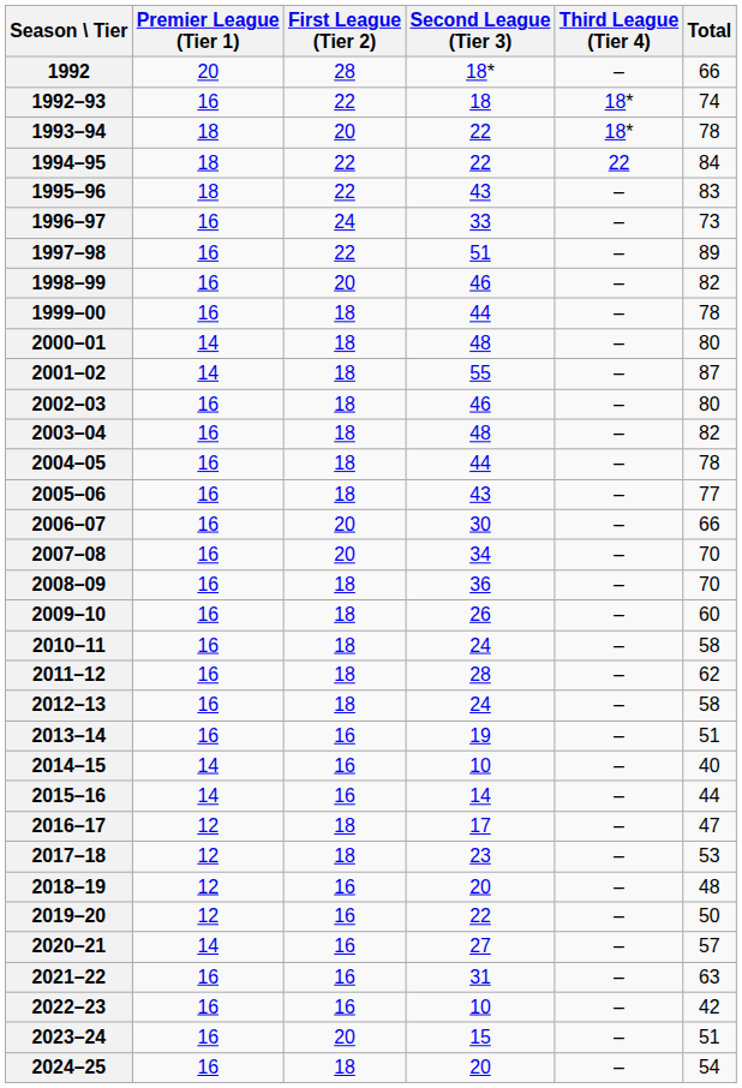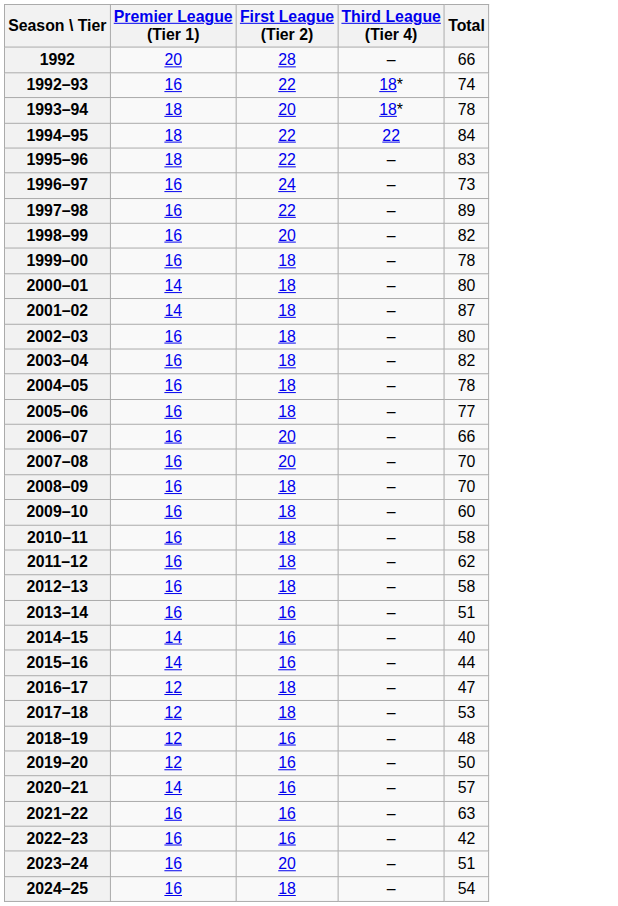- column: Second League (Tier 3) | 18* | 18 | 22 | 22 | 43 | 33 | 51 | 46 | 44 | 48 | 55 | 46 | 48 | 44 | 43 | 30 | 34 | 36 | 26 | 24 | 28 | 24 | 19 | 10 | 14 | 17 | 23 | 20 | 22 | 27 | 31 | 10 | 15 | 20
